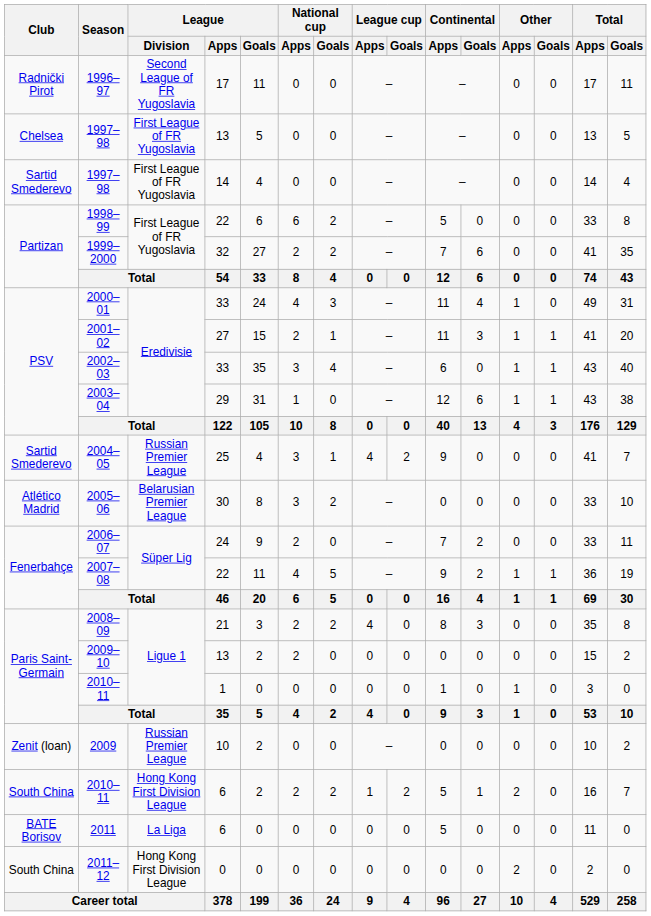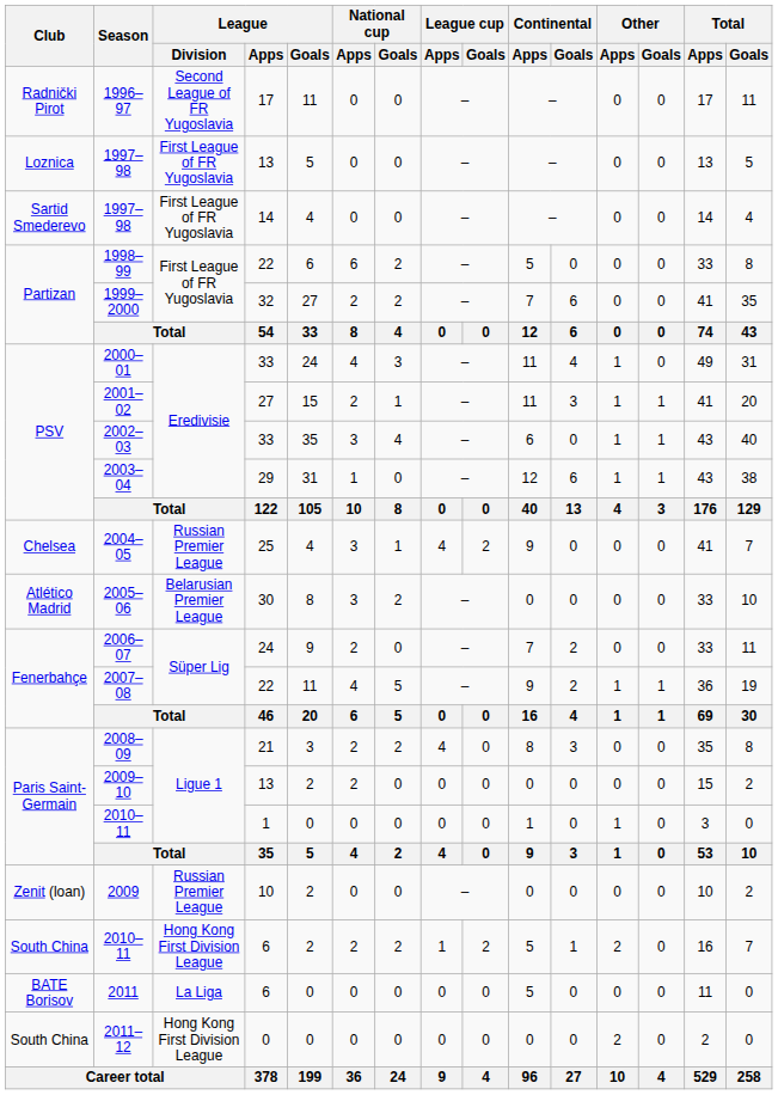1997–98 / 13 | Club: Chelsea -> Loznica
2004–05 | Club: Sartid Smederevo -> Chelsea
